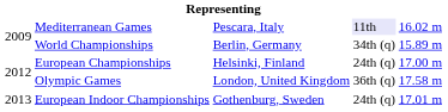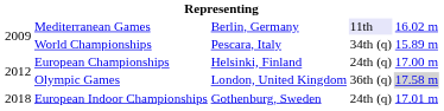Mediterranean Games | column 3: Pescara, Italy -> Berlin, Germany
World Championships | column 3: Berlin, Germany -> Pescara, Italy
Olympic Games | column 5: no background -> lightgrey background
European Indoor Championships | column 1: 2013 -> 2018
